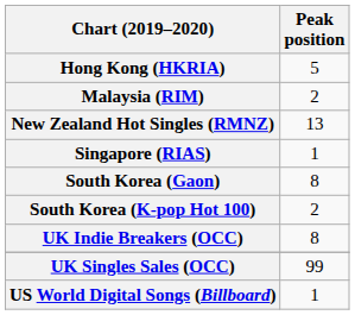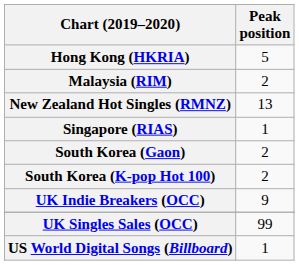South Korea (Gaon) | Peak position: 8 -> 2
UK Indie Breakers (OCC) | Peak position: 8 -> 9
